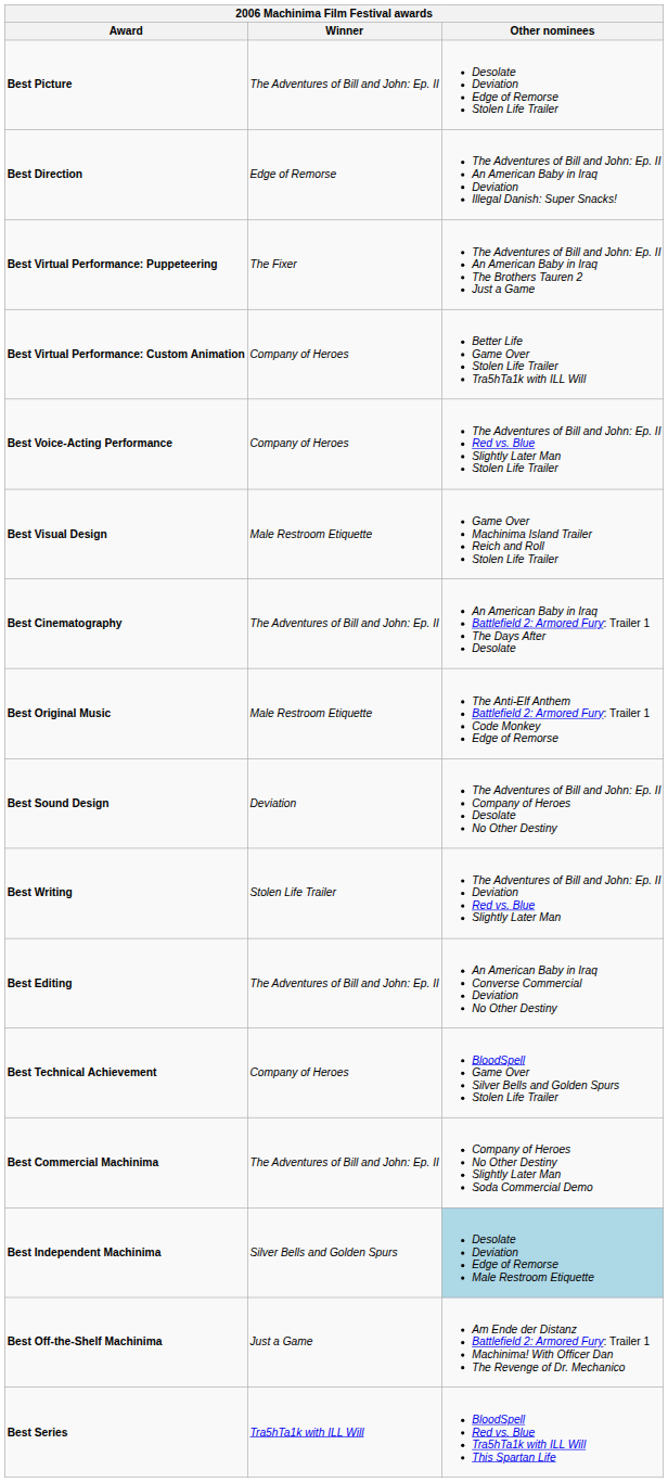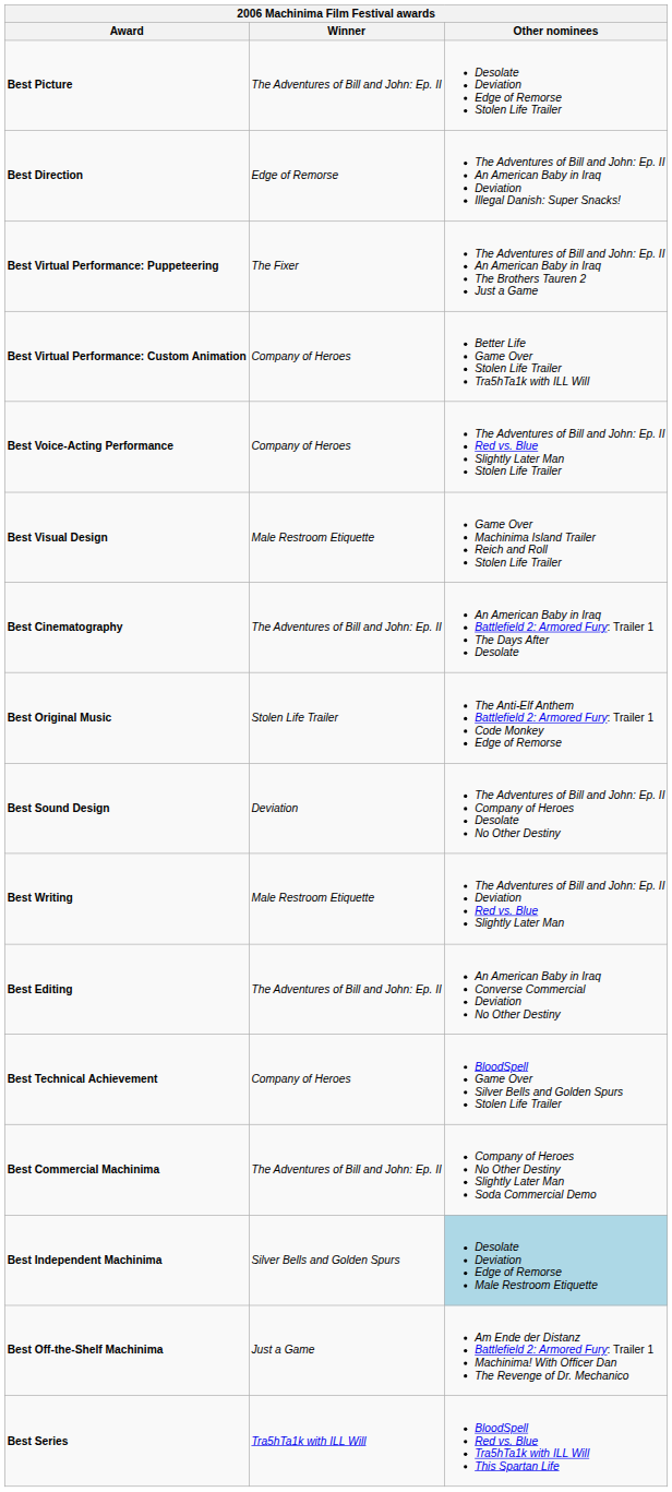Best Original Music | Winner: Male Restroom Etiquette -> Stolen Life Trailer
Best Writing | Winner: Stolen Life Trailer -> Male Restroom Etiquette
